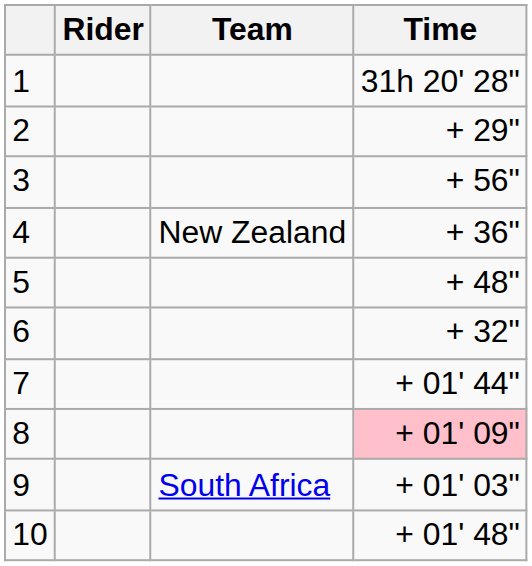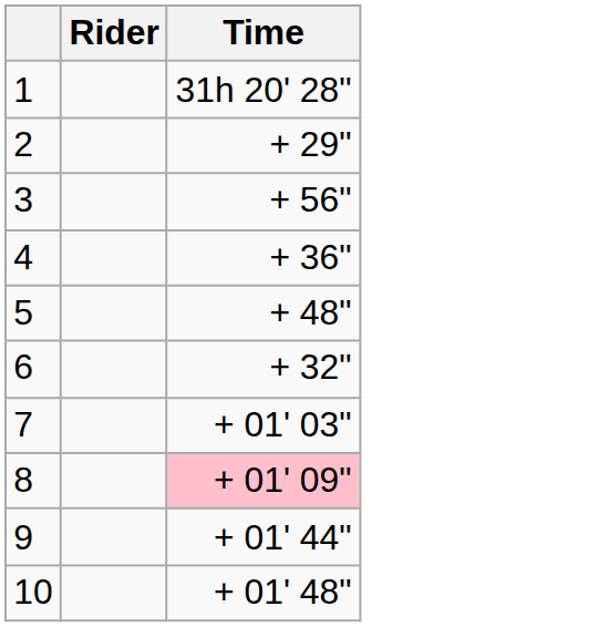- column: Team | New Zealand | South Africa
7 | Time: + 01' 44" -> + 01' 03"
9 | Time: + 01' 03" -> + 01' 44"
